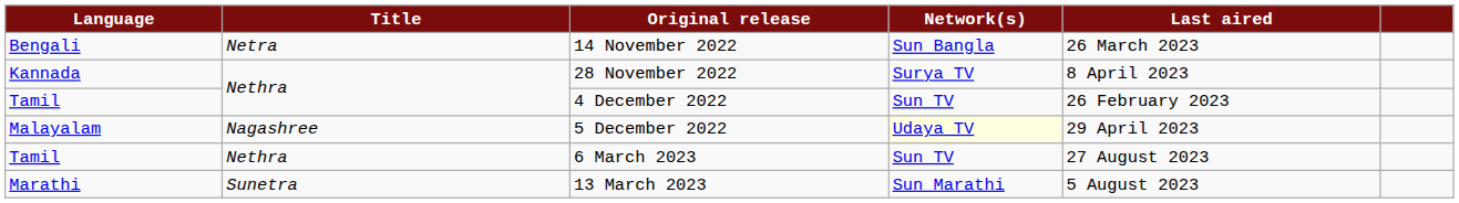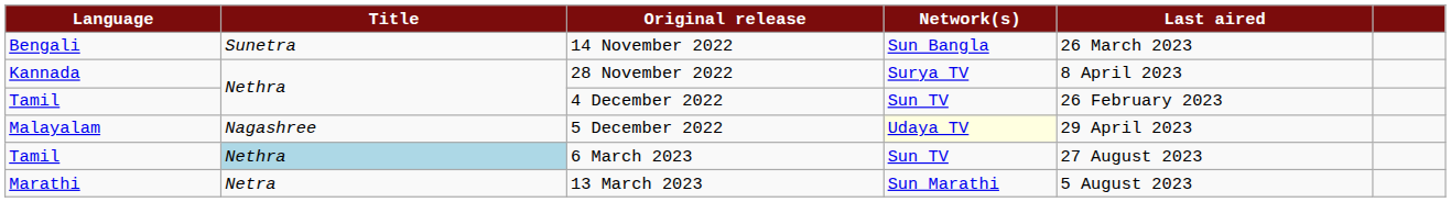14 November 2022 | Title: Netra -> Sunetra
6 March 2023 | Title: no background -> lightblue background
13 March 2023 | Title: Sunetra -> Netra
